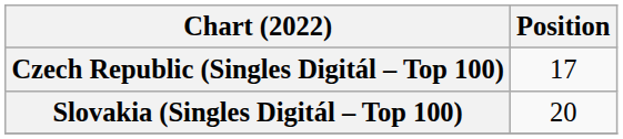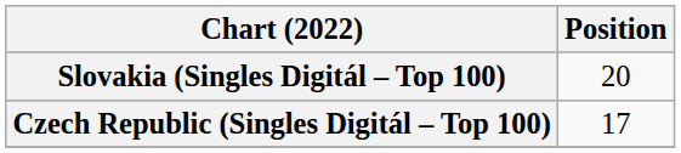rows swapped: Czech Republic (Singles Digitál – Top 100) <-> Slovakia (Singles Digitál – Top 100)
